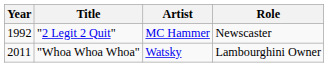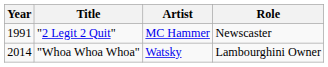"2 Legit 2 Quit" | Year: 1992 -> 1991
"Whoa Whoa Whoa" | Year: 2011 -> 2014
